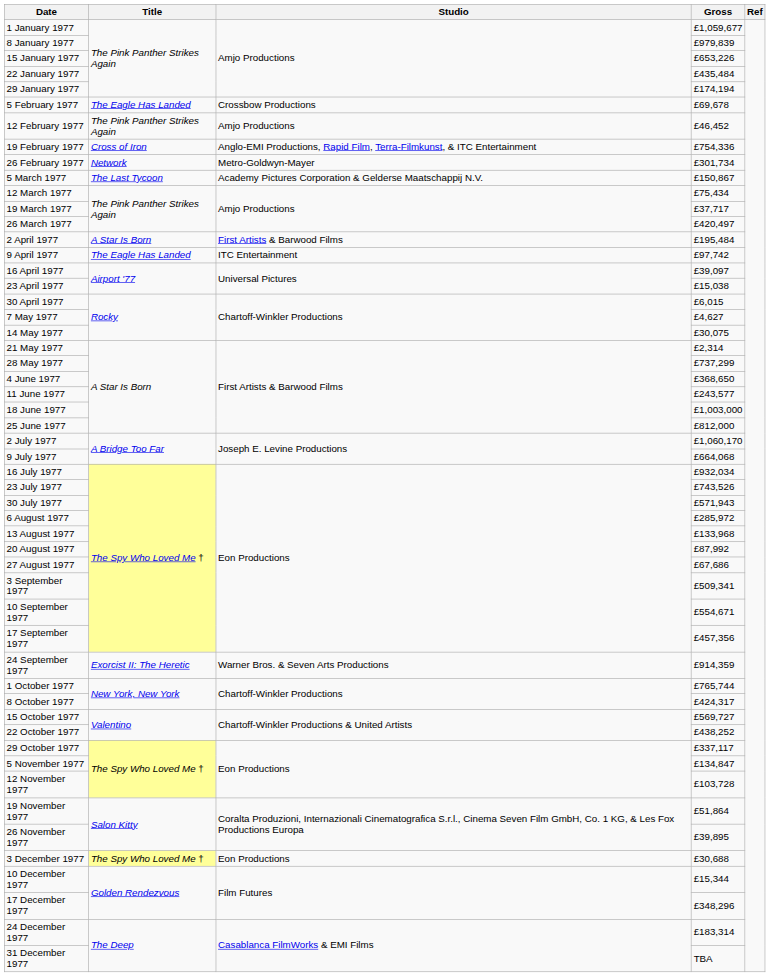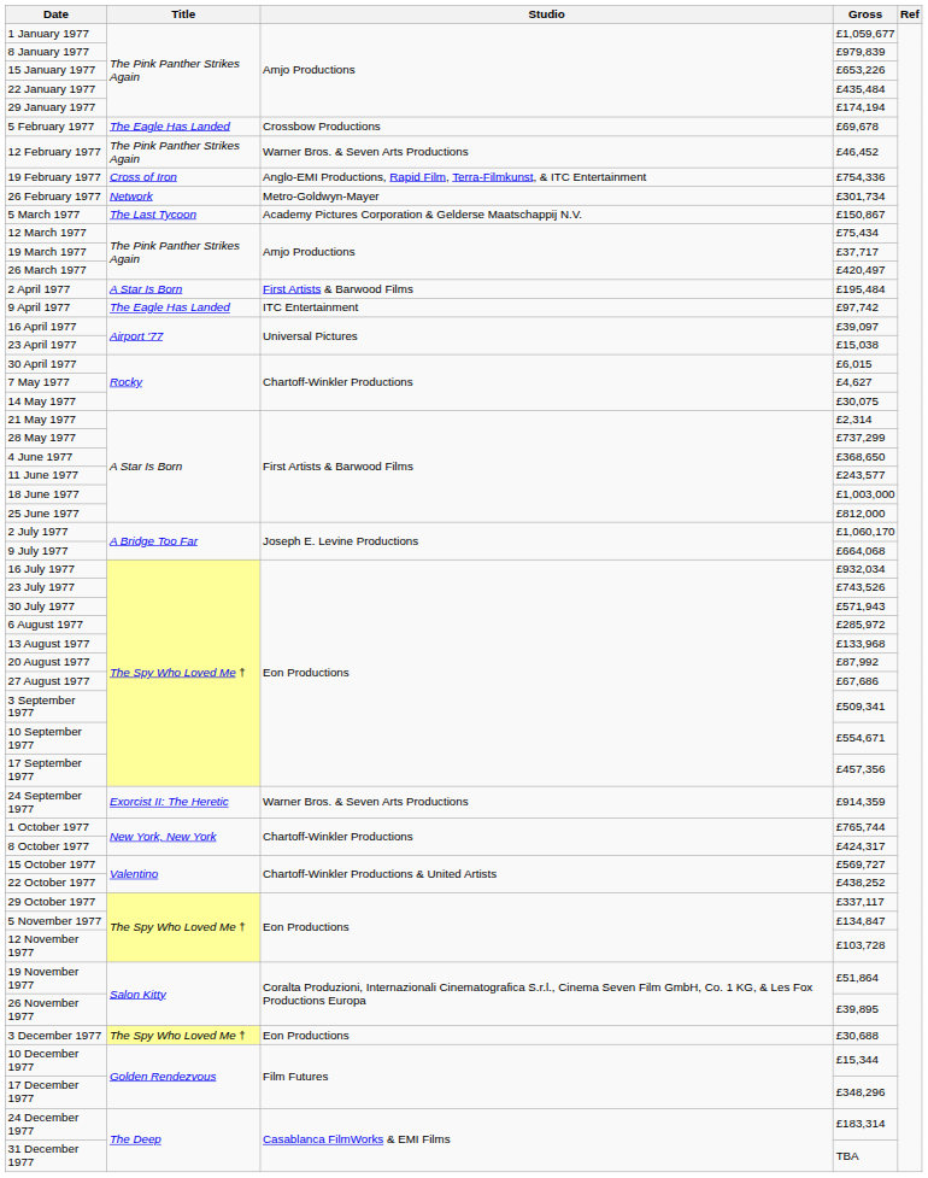12 February 1977 | Studio: Amjo Productions -> Warner Bros. & Seven Arts Productions
